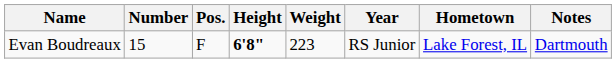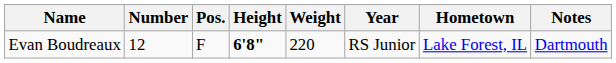Evan Boudreaux | Number: 15 -> 12
Evan Boudreaux | Weight: 223 -> 220
